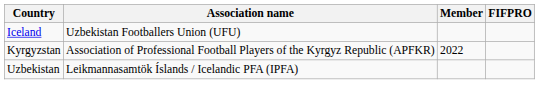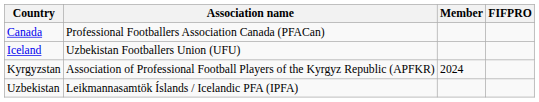+ row: Canada | Professional Footballers Association Canada (PFACan)
Kyrgyzstan | Member: 2022 -> 2024
